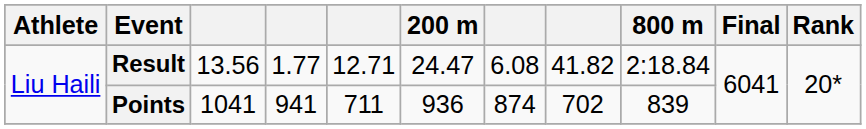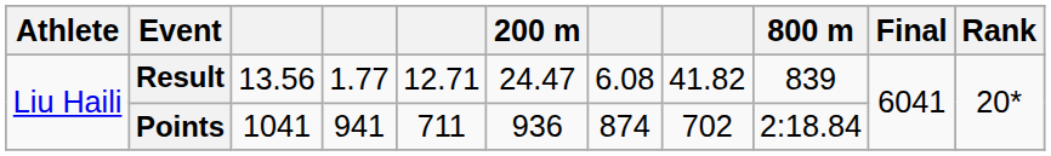Result | 800 m: 2:18.84 -> 839
Points | 800 m: 839 -> 2:18.84
